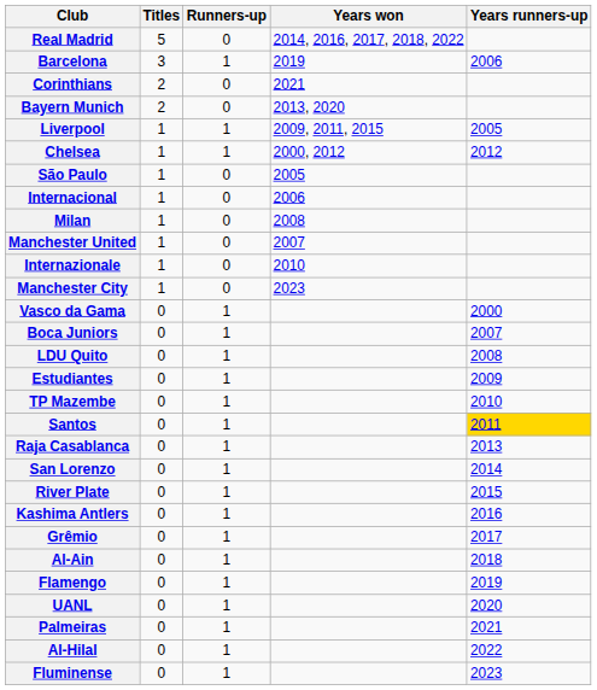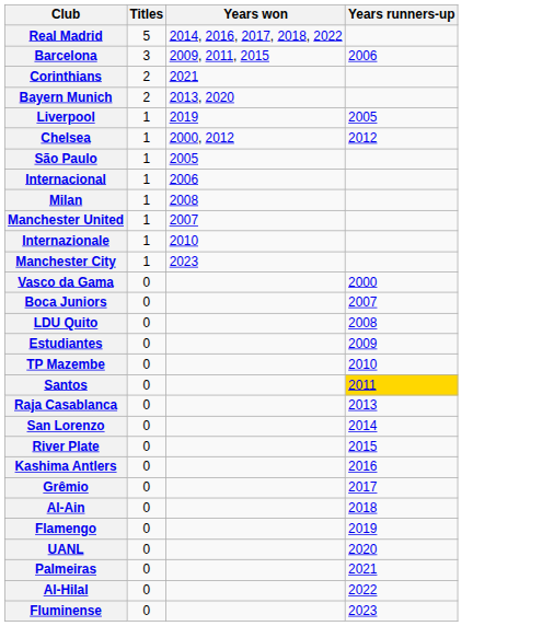- column: Runners-up | 0 | 1 | 0 | 0 | 1 | 1 | 0 | 0 | 0 | 0 | 0 | 0 | 1 | 1 | 1 | 1 | 1 | 1 | 1 | 1 | 1 | 1 | 1 | 1 | 1 | 1 | 1 | 1 | 1
Barcelona | Years won: 2019 -> 2009, 2011, 2015
Liverpool | Years won: 2009, 2011, 2015 -> 2019
